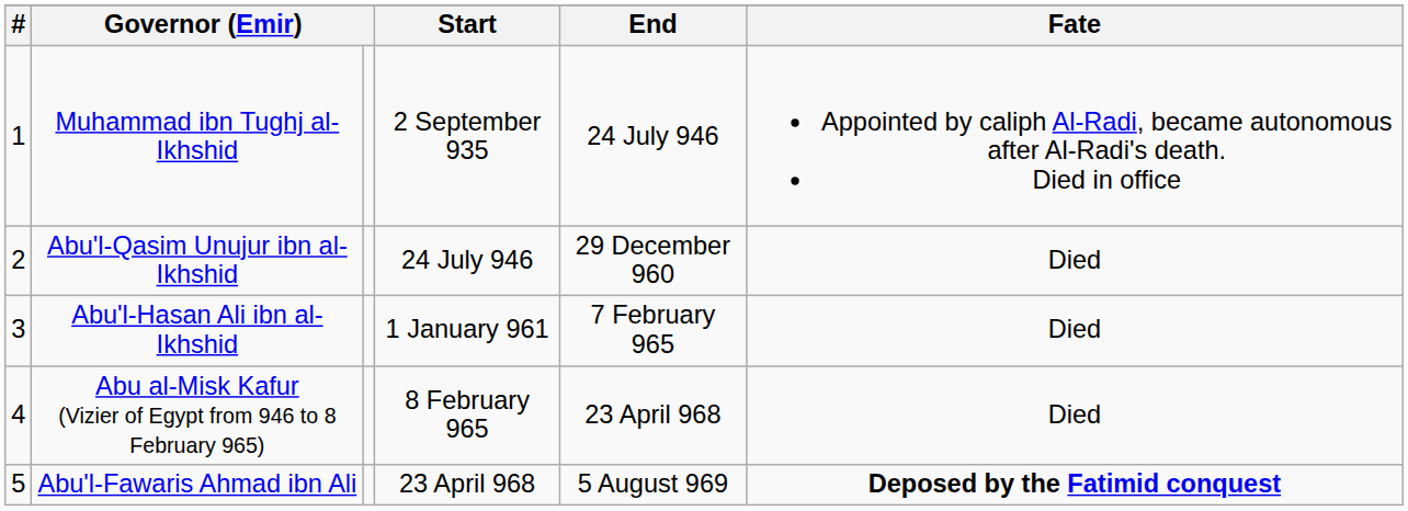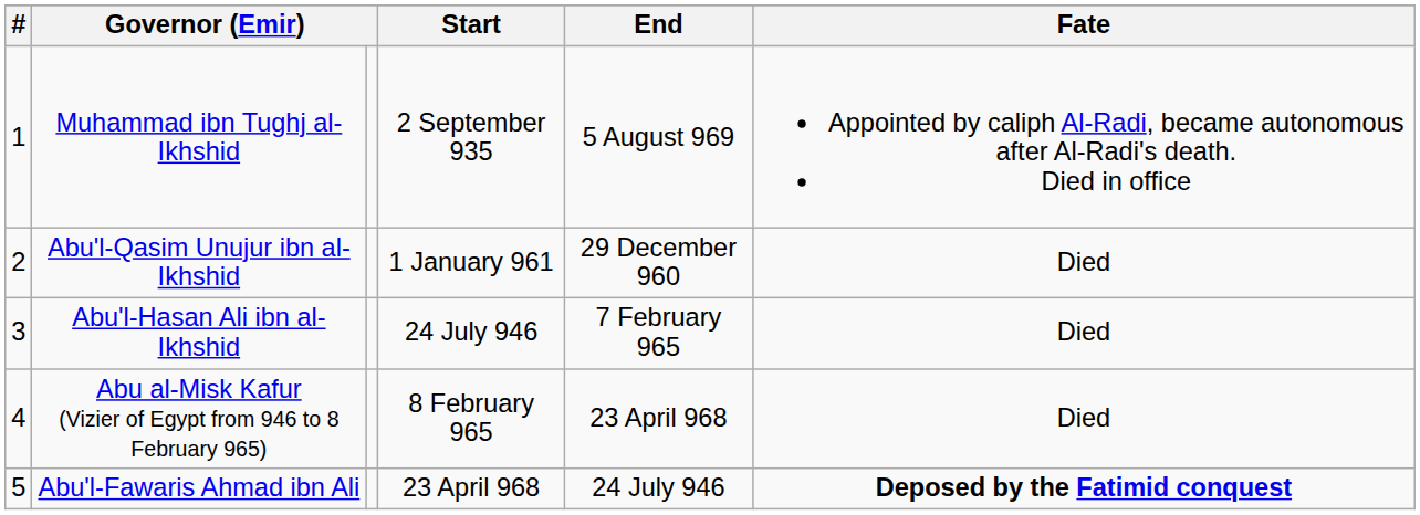Muhammad ibn Tughj al-Ikhshid | End: 24 July 946 -> 5 August 969
Abu'l-Qasim Unujur ibn al-Ikhshid | Start: 24 July 946 -> 1 January 961
Abu'l-Hasan Ali ibn al-Ikhshid | Start: 1 January 961 -> 24 July 946
Abu'l-Fawaris Ahmad ibn Ali | End: 5 August 969 -> 24 July 946
